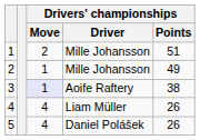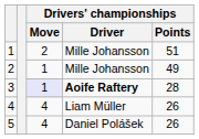3 | Drivers' championships / Driver: normal -> bold
3 | Drivers' championships / Points: 38 -> 28
